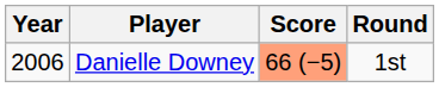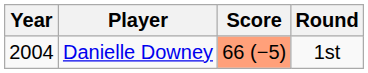Danielle Downey | Year: 2006 -> 2004
